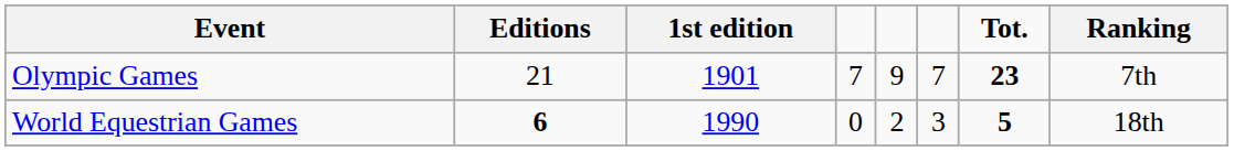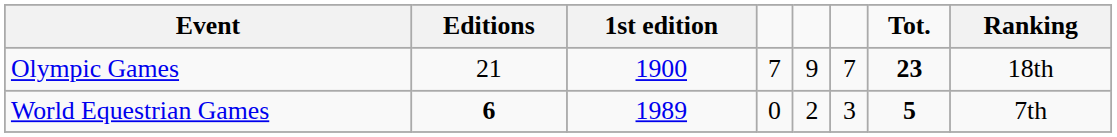Olympic Games | 1st edition: 1901 -> 1900
Olympic Games | Ranking: 7th -> 18th
World Equestrian Games | 1st edition: 1990 -> 1989
World Equestrian Games | Ranking: 18th -> 7th
